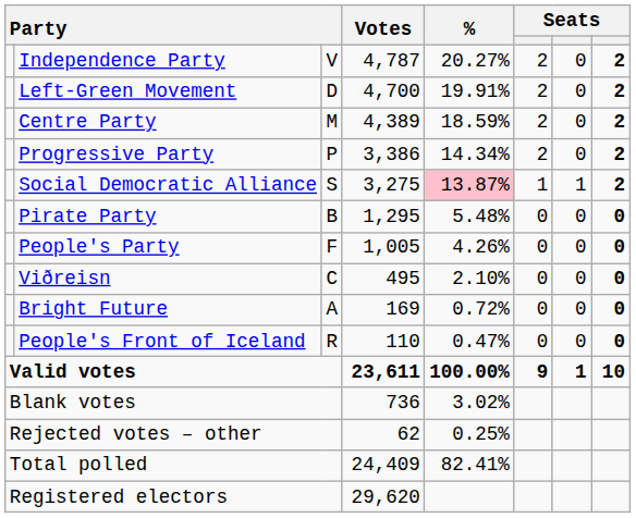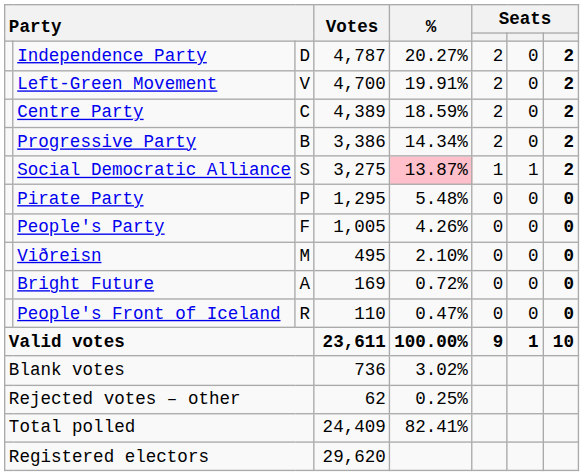Independence Party | column 3: V -> D
Left-Green Movement | column 3: D -> V
Centre Party | column 3: M -> C
Progressive Party | column 3: P -> B
Pirate Party | column 3: B -> P
Viðreisn | column 3: C -> M
